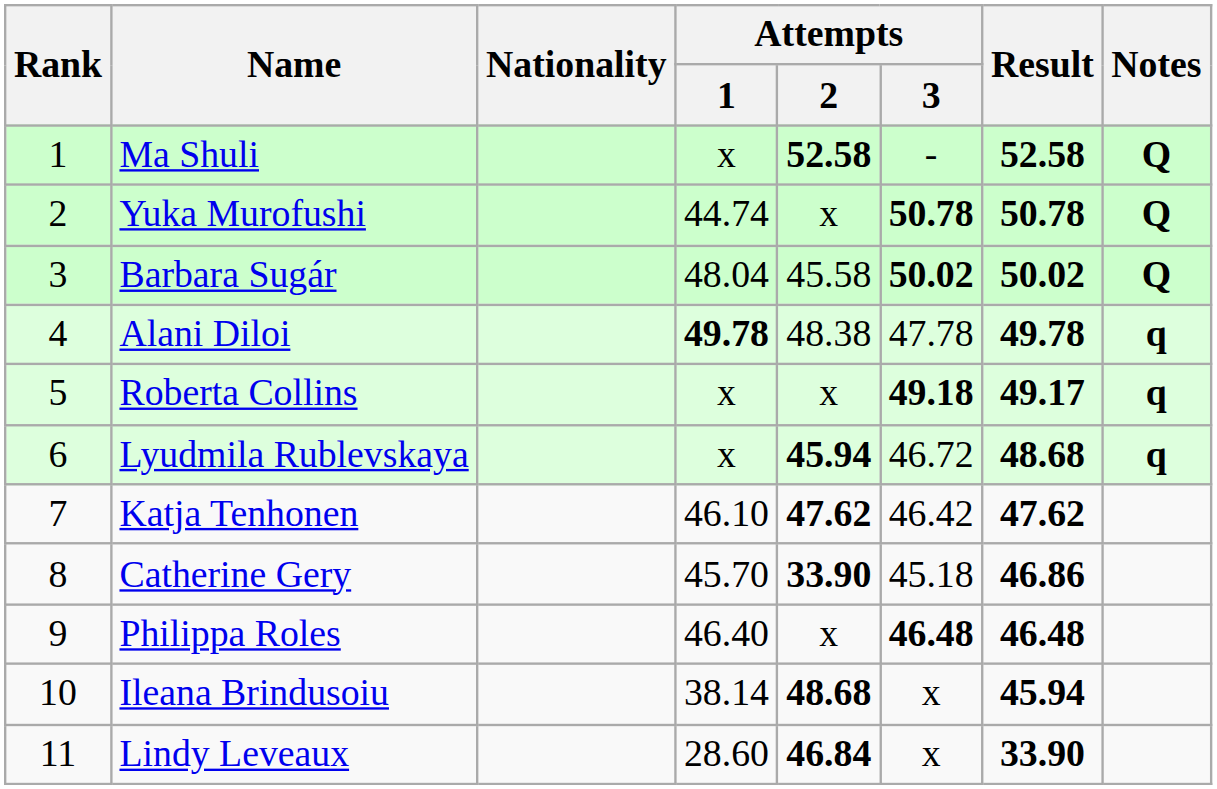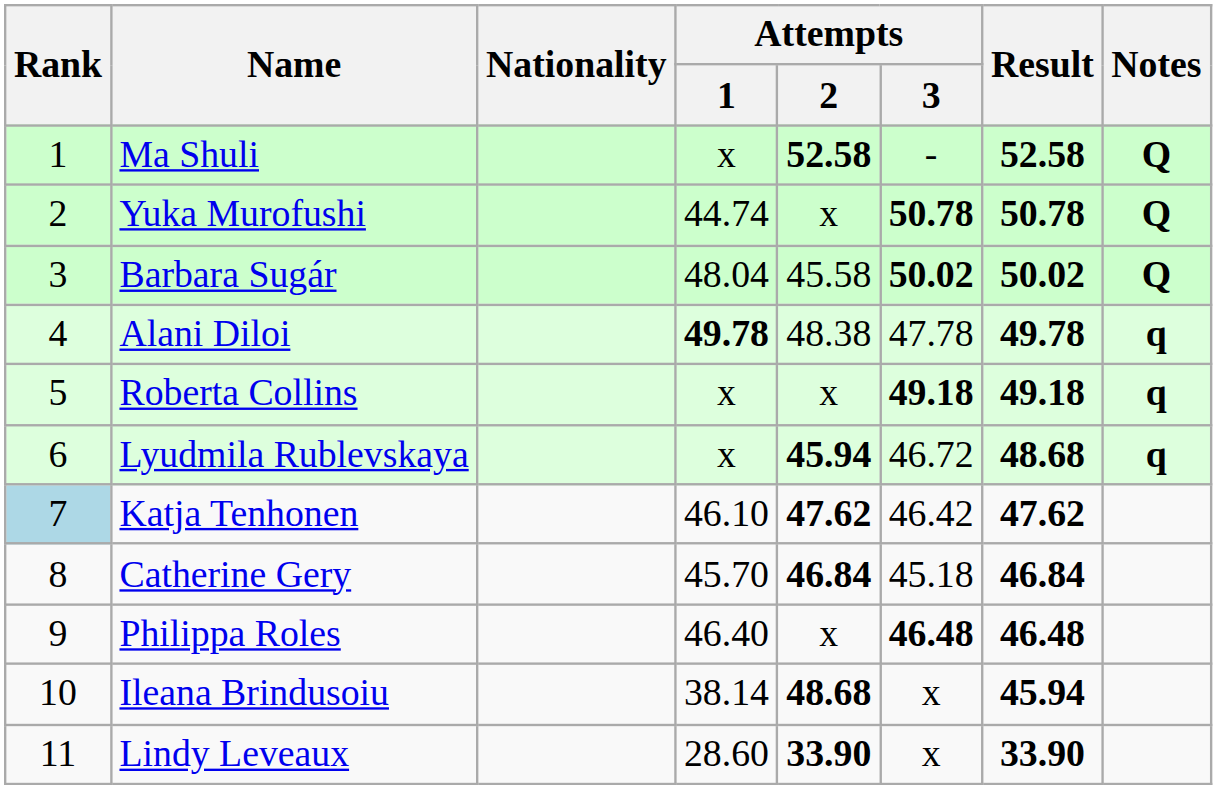Roberta Collins | Result: 49.17 -> 49.18
Katja Tenhonen | Rank: no background -> lightblue background
Catherine Gery | Attempts / 2: 33.90 -> 46.84
Catherine Gery | Result: 46.86 -> 46.84
Lindy Leveaux | Attempts / 2: 46.84 -> 33.90
